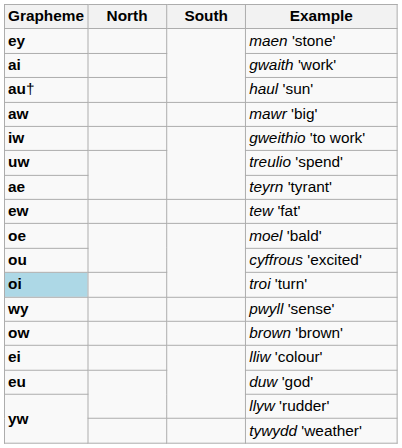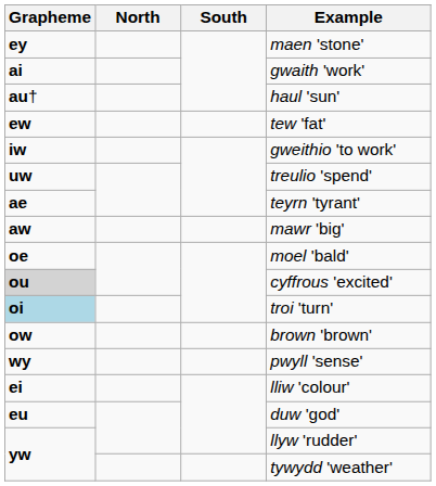rows swapped: mawr 'big' <-> tew 'fat'
cyffrous 'excited' | Grapheme: no background -> lightgrey background
rows swapped: brown 'brown' <-> pwyll 'sense'
